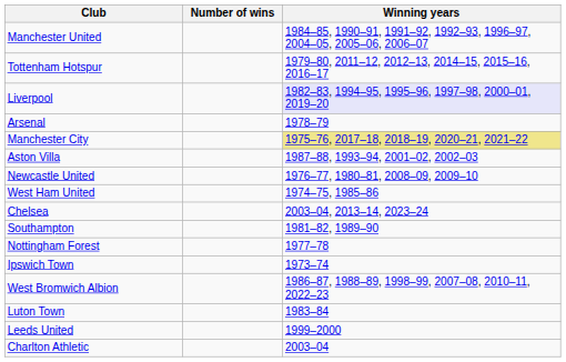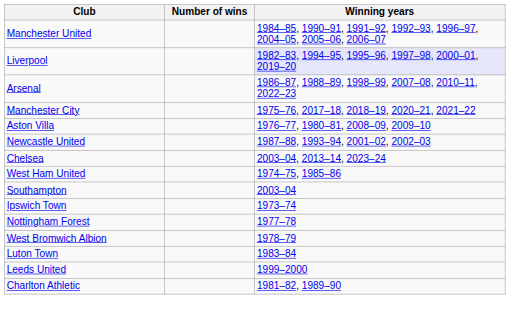- row: Tottenham Hotspur | 1979–80, 2011–12, 2012–13, 2014–15, 2015–16, 2016–17
Arsenal | Winning years: 1978–79 -> 1986–87, 1988–89, 1998–99, 2007–08, 2010–11, 2022–23
Manchester City | Winning years: khaki background -> no background
Aston Villa | Winning years: 1987–88, 1993–94, 2001–02, 2002–03 -> 1976–77, 1980–81, 2008–09, 2009–10
Newcastle United | Winning years: 1976–77, 1980–81, 2008–09, 2009–10 -> 1987–88, 1993–94, 2001–02, 2002–03
rows swapped: Chelsea <-> West Ham United
Southampton | Winning years: 1981–82, 1989–90 -> 2003–04
rows swapped: Ipswich Town <-> Nottingham Forest
West Bromwich Albion | Winning years: 1986–87, 1988–89, 1998–99, 2007–08, 2010–11, 2022–23 -> 1978–79
Charlton Athletic | Winning years: 2003–04 -> 1981–82, 1989–90
